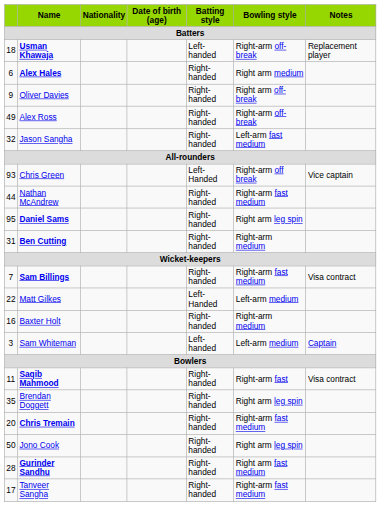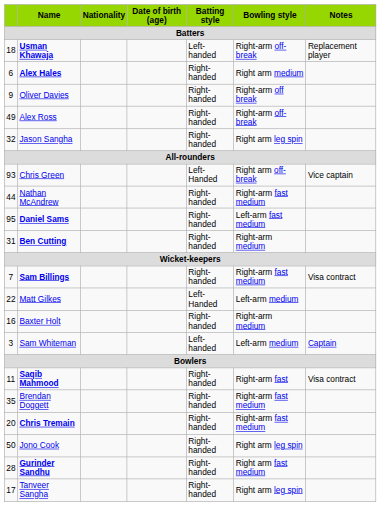Oliver Davies | Bowling style: Right arm off-break -> Right-arm off break
Jason Sangha | Bowling style: Left-arm fast medium -> Right arm leg spin
Chris Green | Bowling style: Right-arm off break -> Right arm off-break
Daniel Sams | Bowling style: Right arm leg spin -> Left-arm fast medium
Brendan Doggett | Bowling style: Right arm leg spin -> Right-arm fast medium
Tanveer Sangha | Bowling style: Right-arm fast medium -> Right arm leg spin
